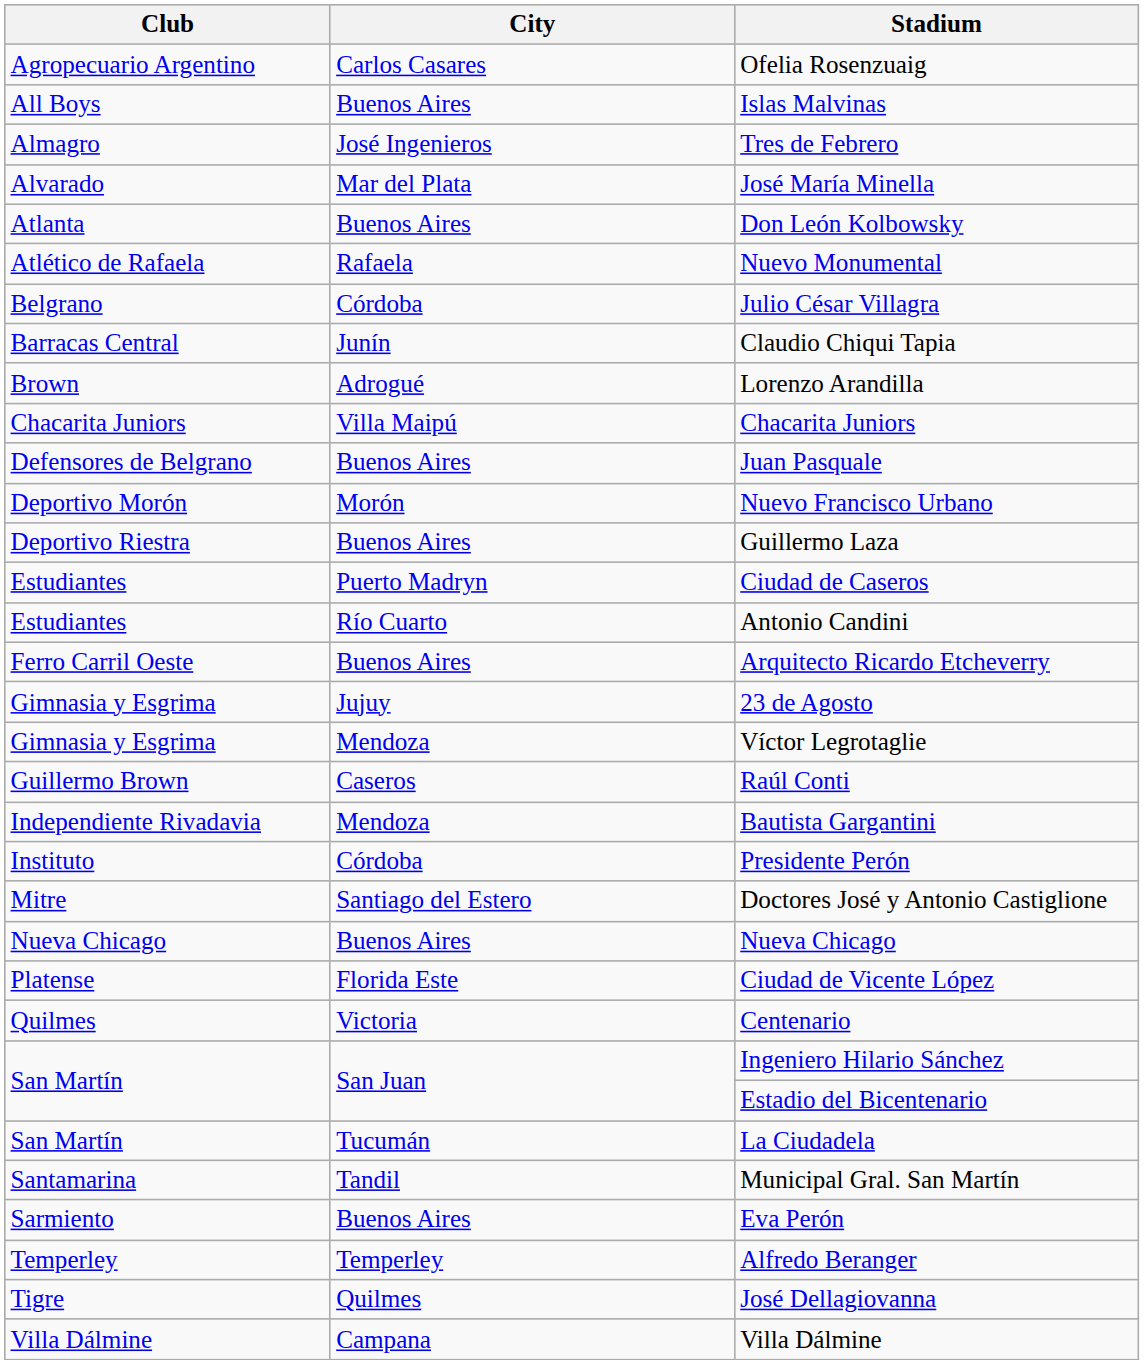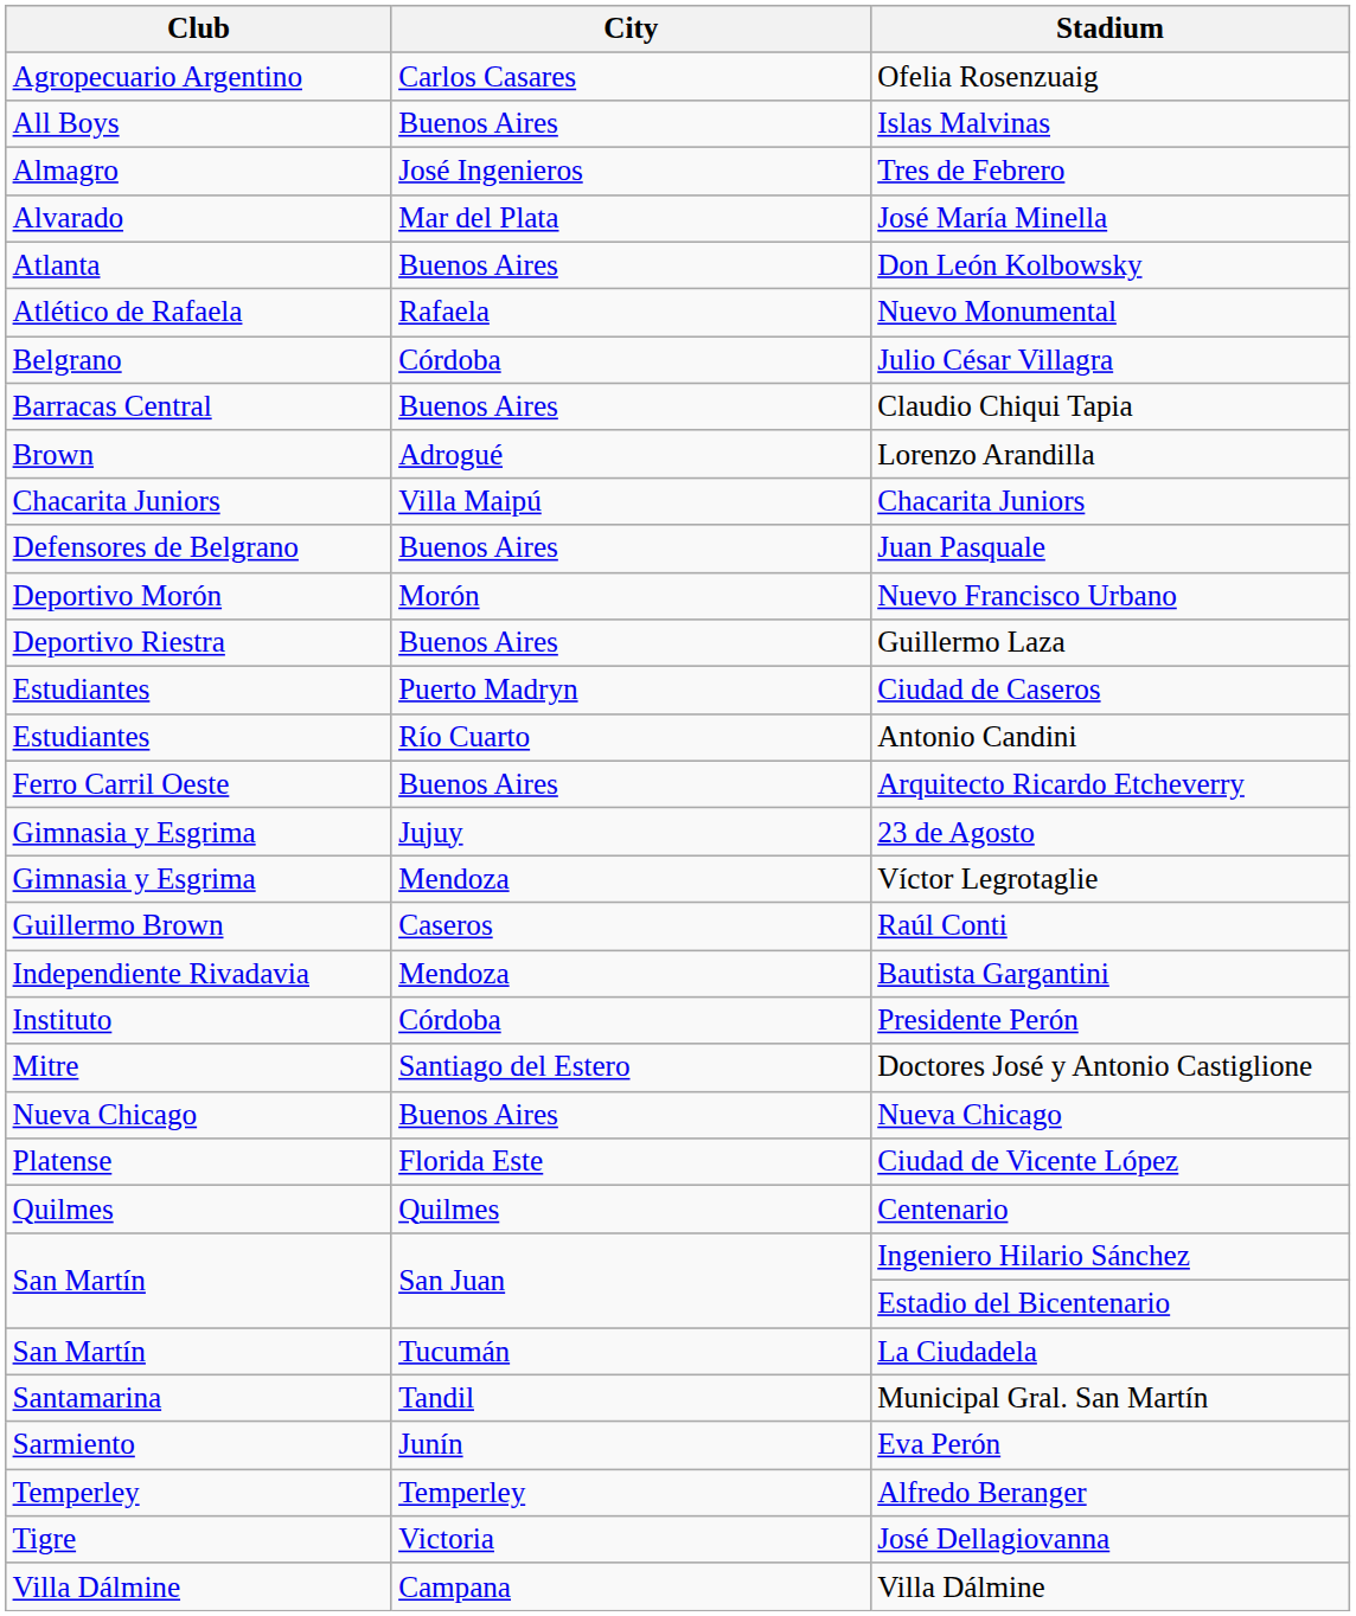Claudio Chiqui Tapia | City: Junín -> Buenos Aires
Centenario | City: Victoria -> Quilmes
Eva Perón | City: Buenos Aires -> Junín
José Dellagiovanna | City: Quilmes -> Victoria
